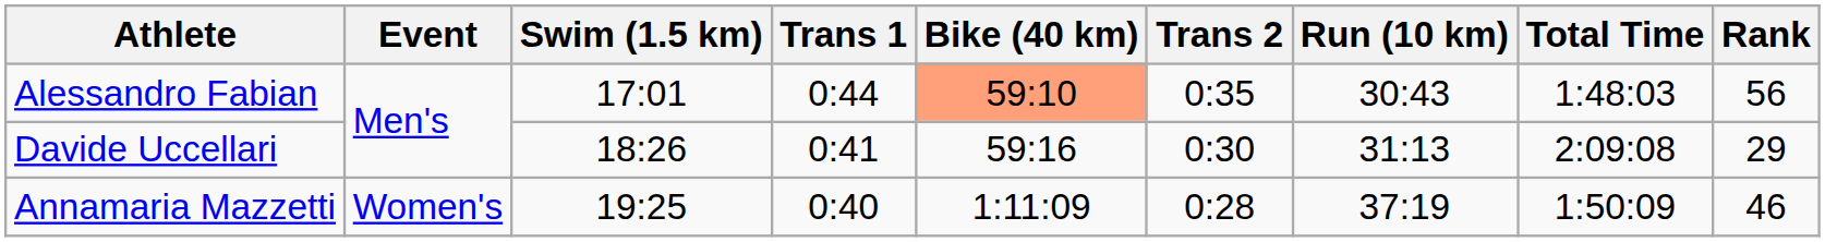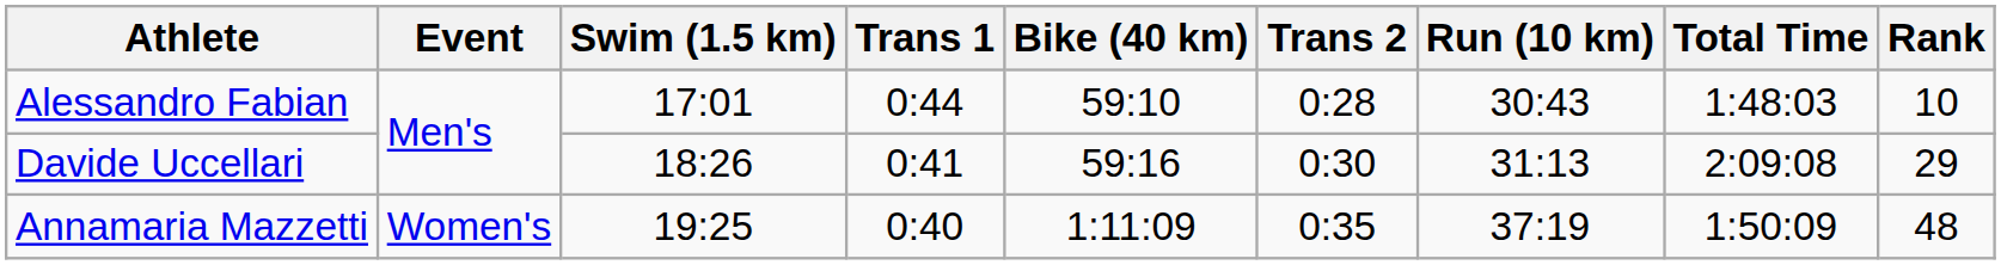Alessandro Fabian | Bike (40 km): lightsalmon background -> no background
Alessandro Fabian | Trans 2: 0:35 -> 0:28
Alessandro Fabian | Rank: 56 -> 10
Annamaria Mazzetti | Trans 2: 0:28 -> 0:35
Annamaria Mazzetti | Rank: 46 -> 48
